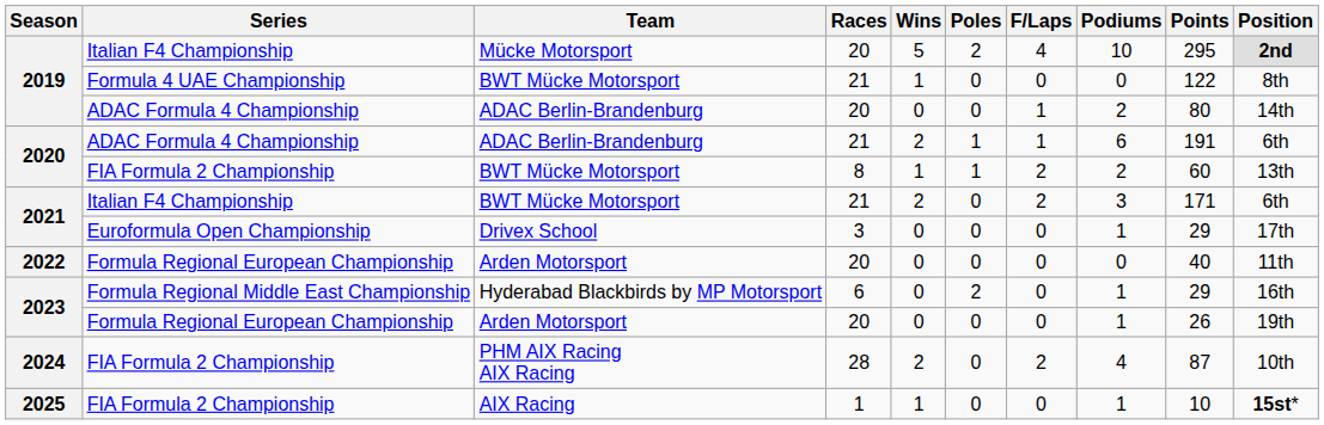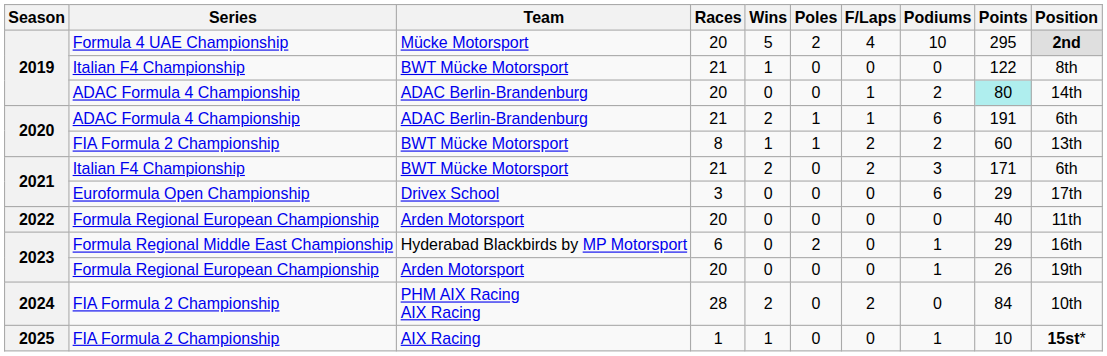Mücke Motorsport | Series: Italian F4 Championship -> Formula 4 UAE Championship
2019 / BWT Mücke Motorsport | Series: Formula 4 UAE Championship -> Italian F4 Championship
2019 / ADAC Berlin-Brandenburg | Points: no background -> paleturquoise background
Drivex School | Podiums: 1 -> 6
PHM AIX Racing AIX Racing | Podiums: 4 -> 0
PHM AIX Racing AIX Racing | Points: 87 -> 84
